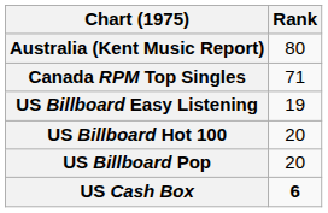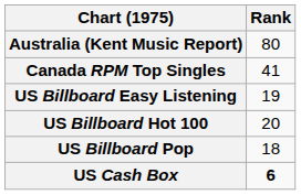Canada RPM Top Singles | Rank: 71 -> 41
US Billboard Pop | Rank: 20 -> 18
